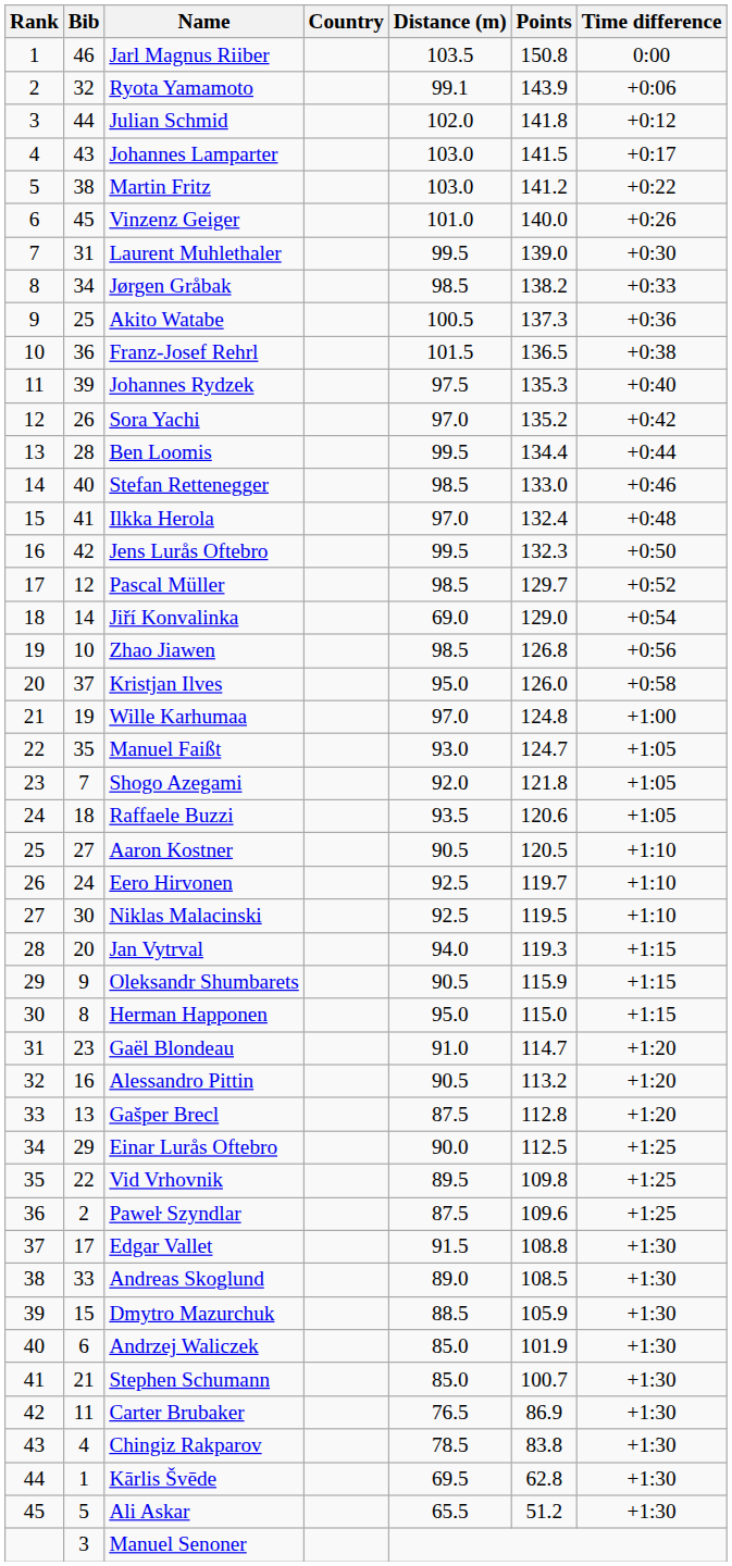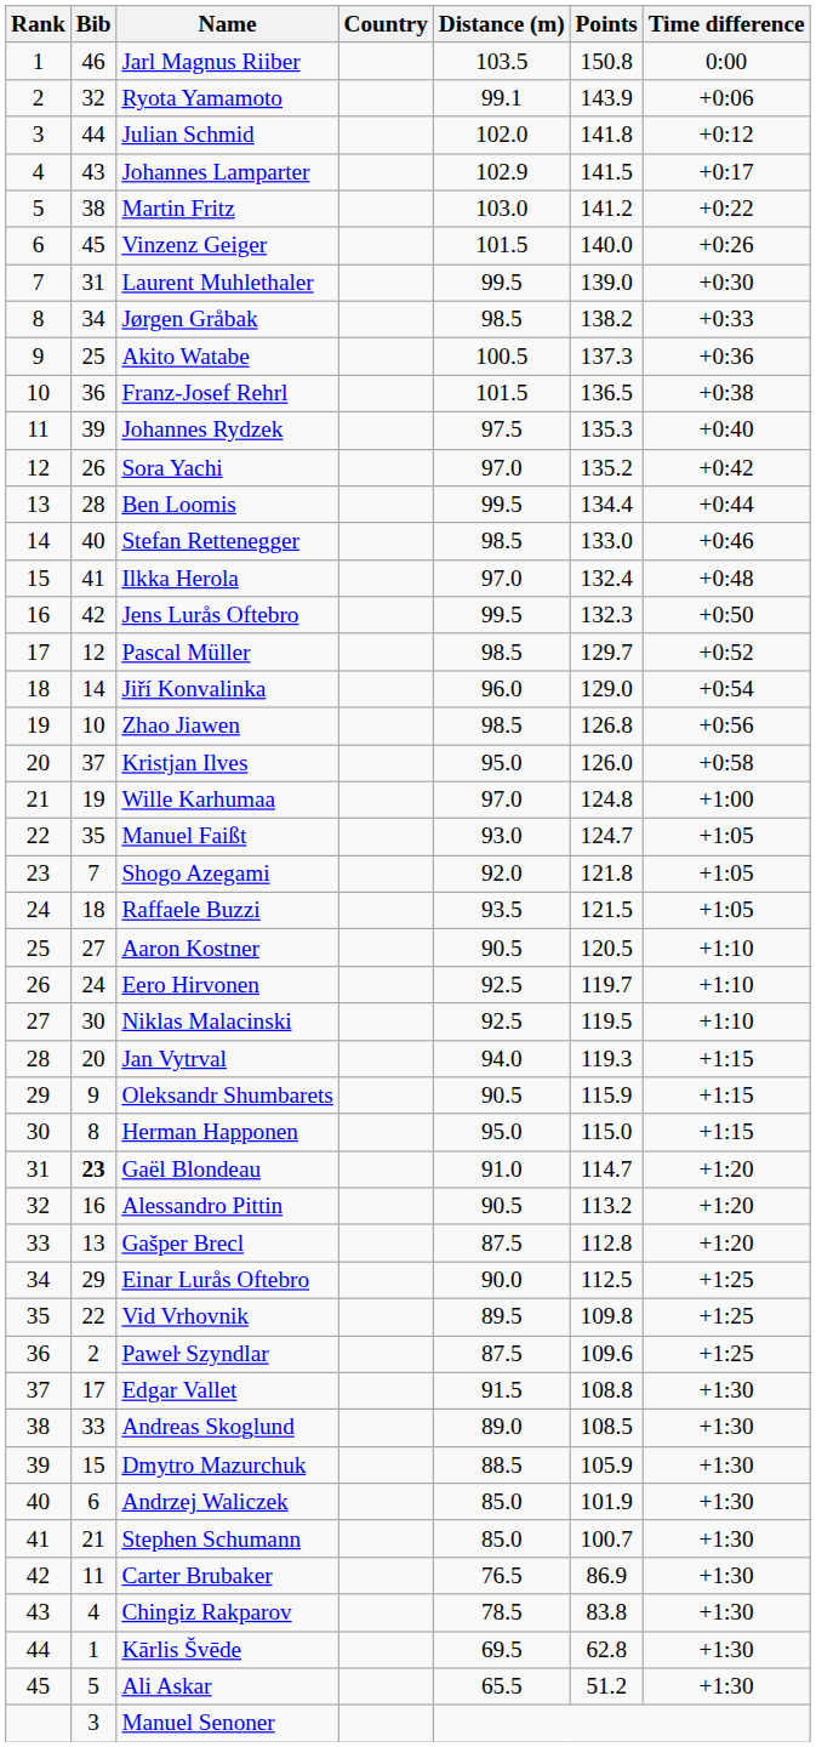Johannes Lamparter | Distance (m): 103.0 -> 102.9
Vinzenz Geiger | Distance (m): 101.0 -> 101.5
Jiří Konvalinka | Distance (m): 69.0 -> 96.0
Raffaele Buzzi | Points: 120.6 -> 121.5
Gaël Blondeau | Bib: normal -> bold
